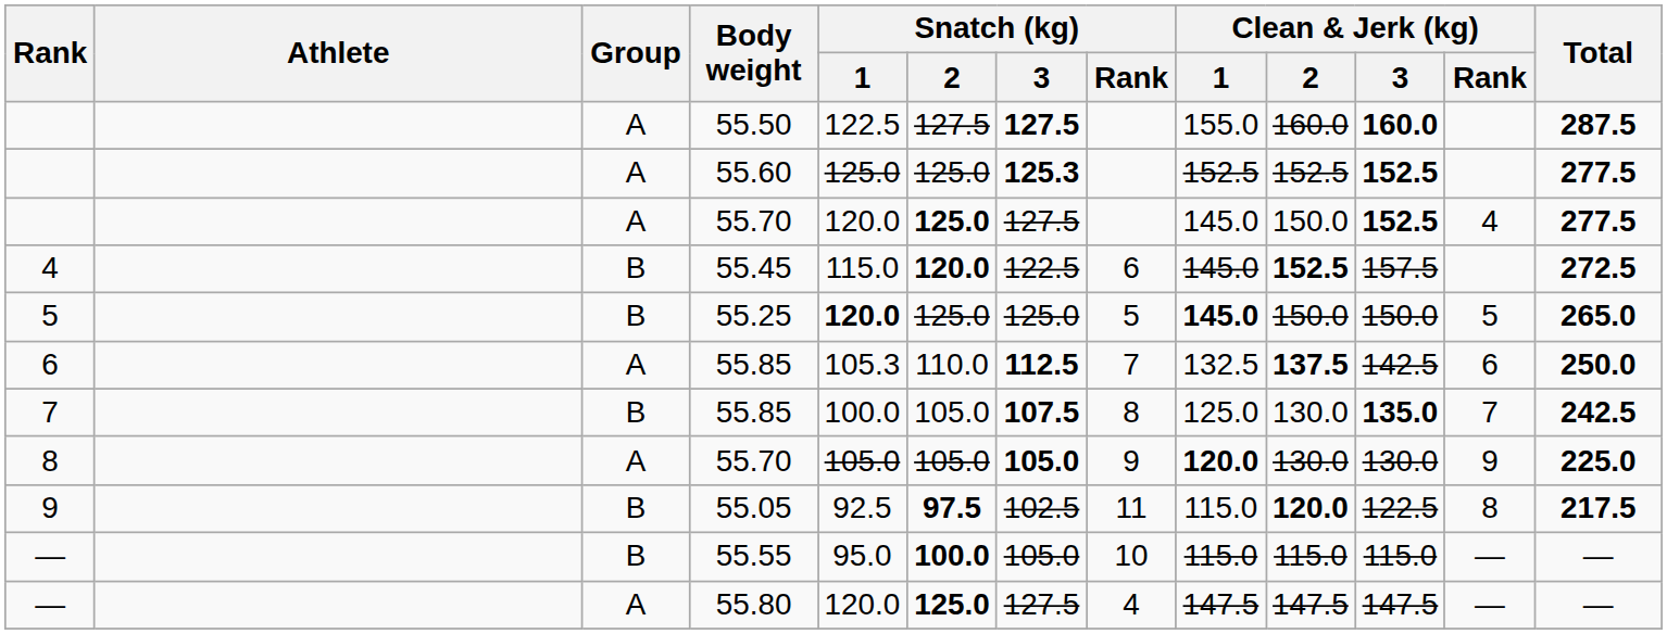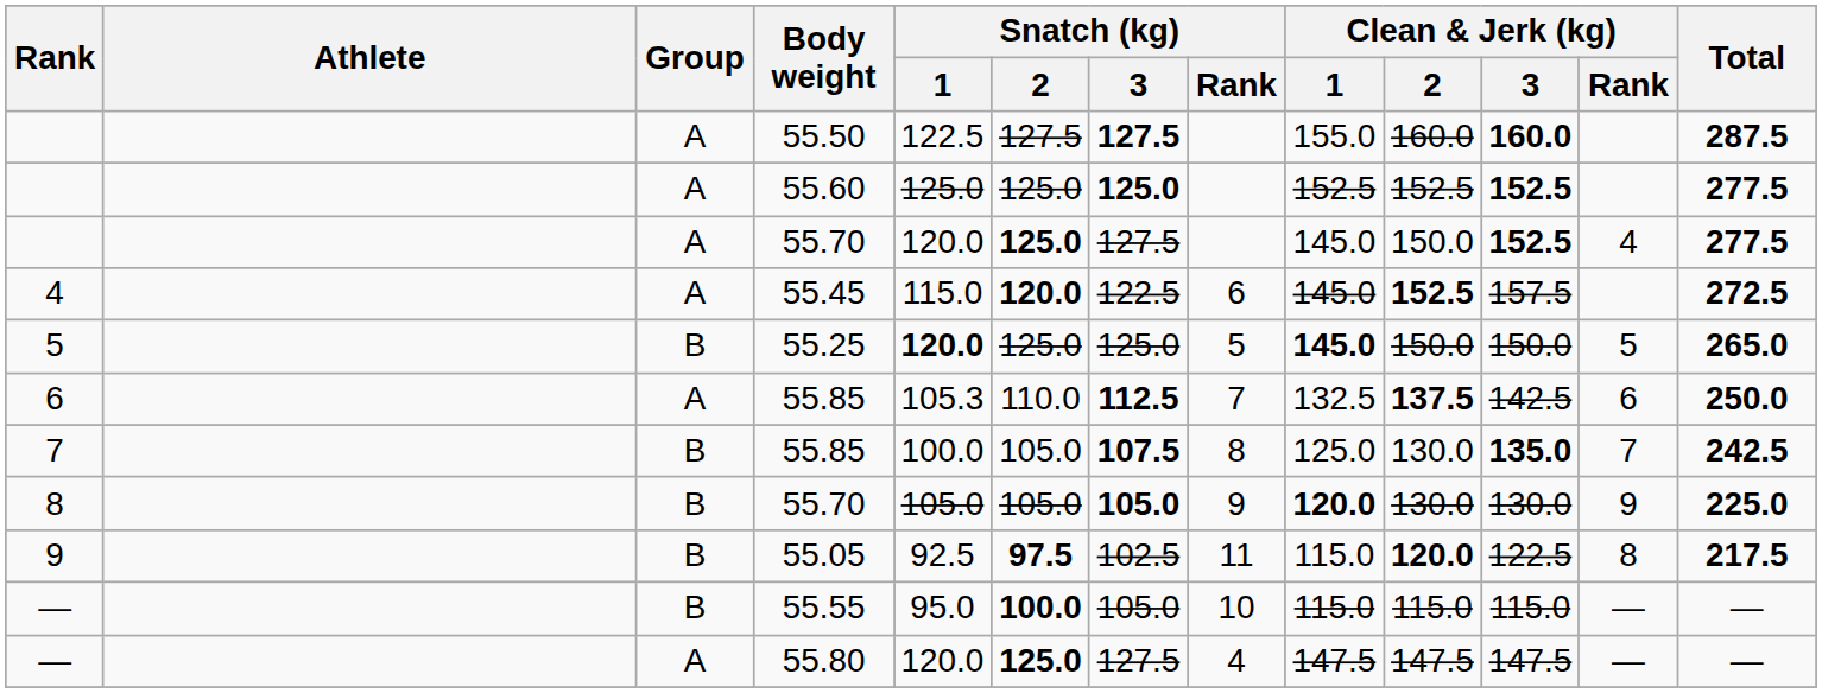55.60 | Snatch (kg) / 3: 125.3 -> 125.0
55.45 | Group: B -> A
8 / 55.70 | Group: A -> B
